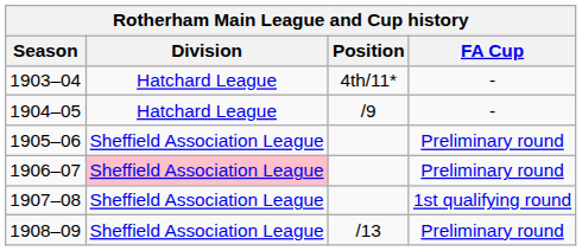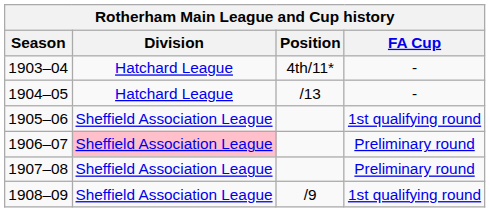1904–05 | Position: /9 -> /13
1905–06 | FA Cup: Preliminary round -> 1st qualifying round
1907–08 | FA Cup: 1st qualifying round -> Preliminary round
1908–09 | Position: /13 -> /9
1908–09 | FA Cup: Preliminary round -> 1st qualifying round
